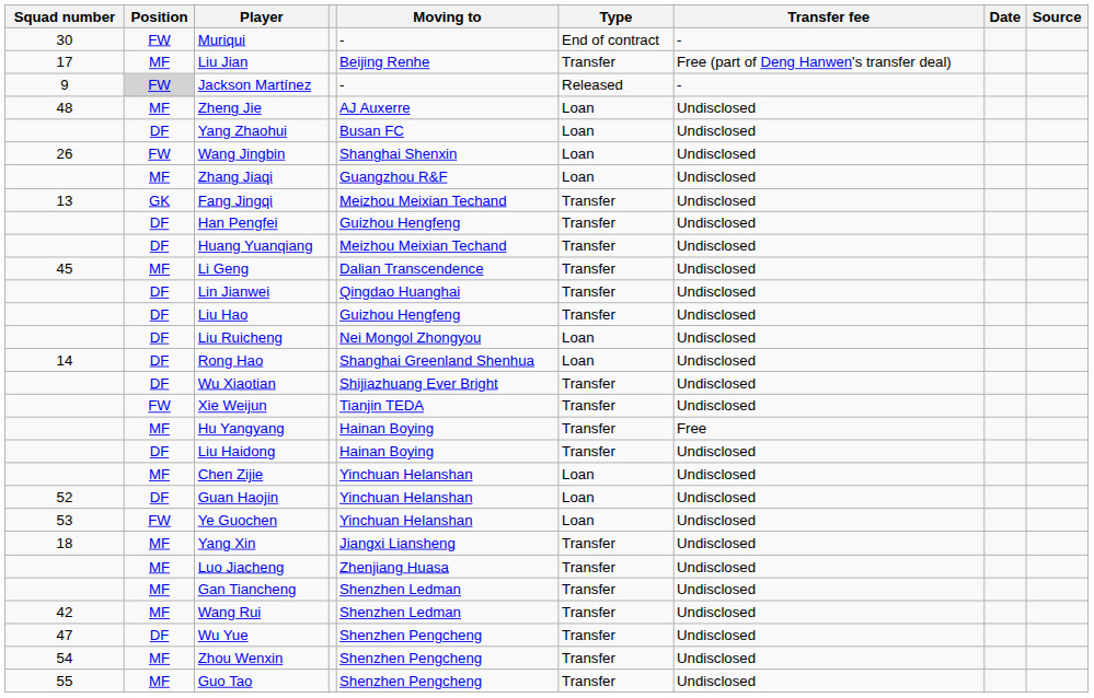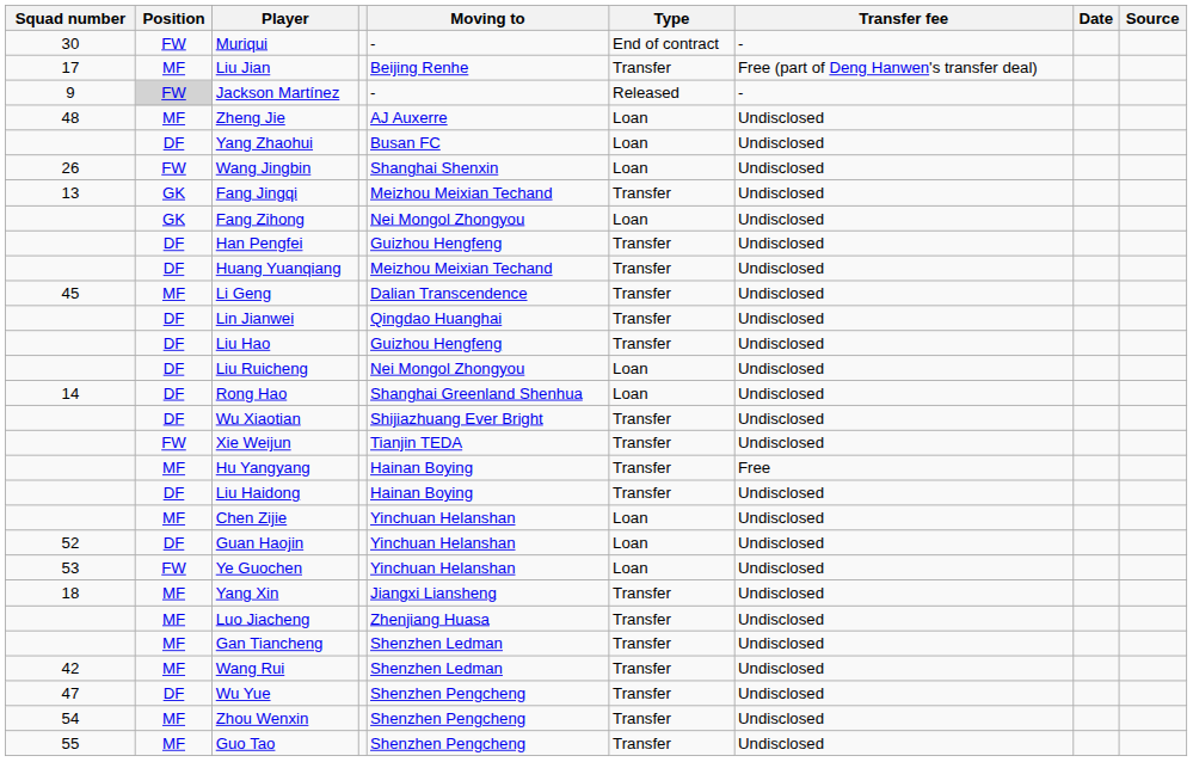- row: MF | Zhang Jiaqi | Guangzhou R&F | Loan | Undisclosed
+ row: GK | Fang Zihong | Nei Mongol Zhongyou | Loan | Undisclosed
